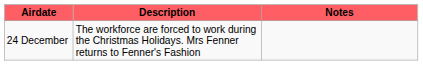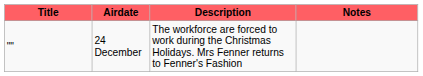+ column: Title | ""
